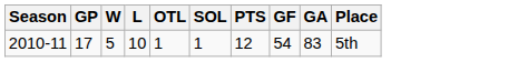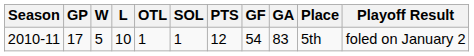+ column: Playoff Result | foled on January 2
